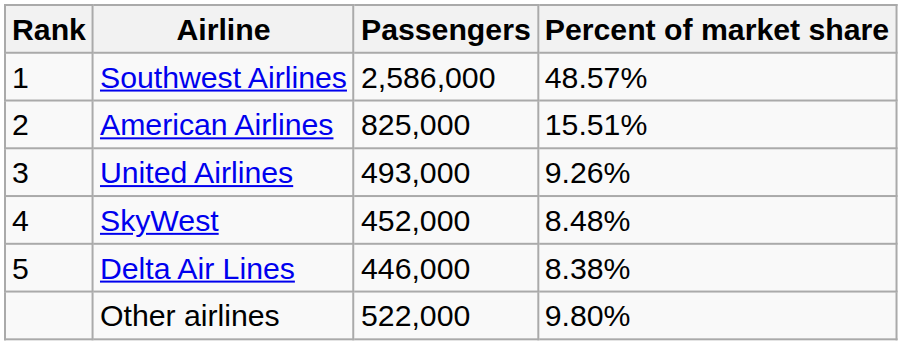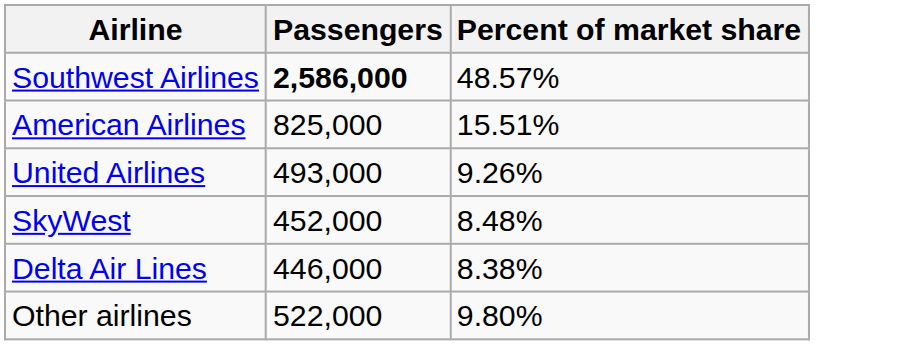- column: Rank | 1 | 2 | 3 | 4 | 5
Southwest Airlines | Passengers: normal -> bold
